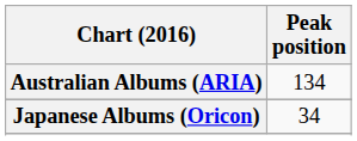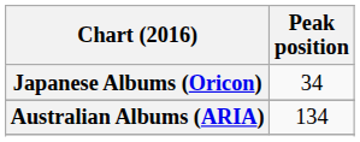rows swapped: Australian Albums (ARIA) <-> Japanese Albums (Oricon)
